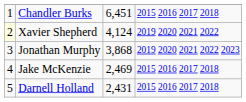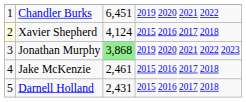Chandler Burks | column 4: 2015 2016 2017 2018 -> 2019 2020 2021 2022
Xavier Shepherd | column 4: 2019 2020 2021 2022 -> 2015 2016 2017 2018
Jonathan Murphy | column 3: no background -> lightgreen background
Jake McKenzie | column 3: 2,469 -> 2,461
